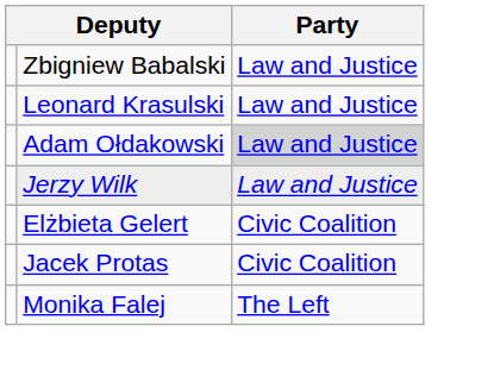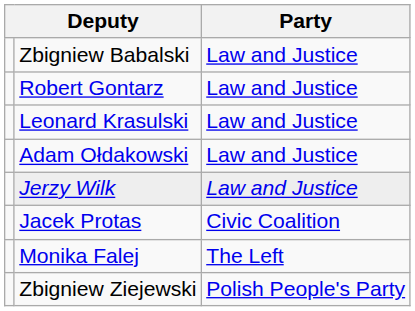+ row: Robert Gontarz | Law and Justice
Adam Ołdakowski | Party: lightgrey background -> no background
- row: Elżbieta Gelert | Civic Coalition
+ row: Zbigniew Ziejewski | Polish People's Party
